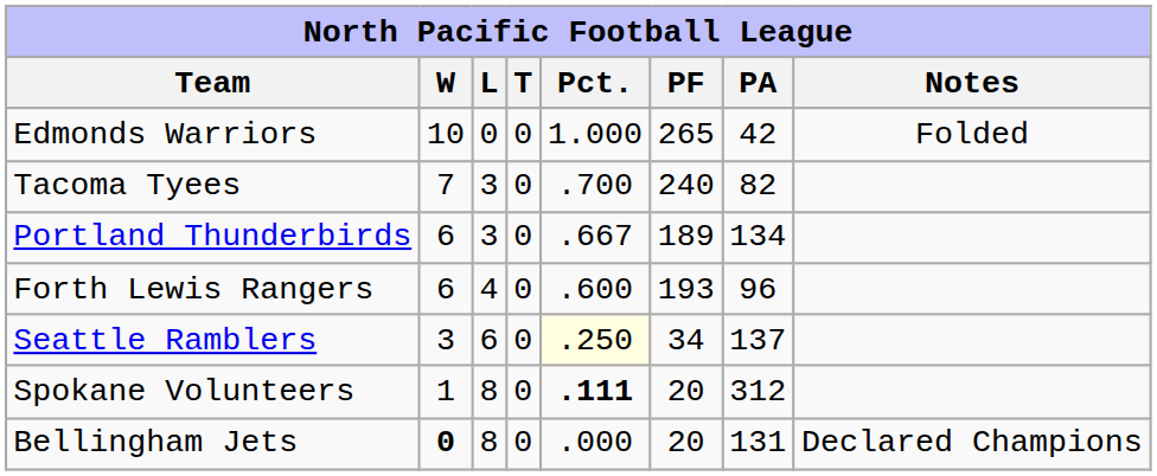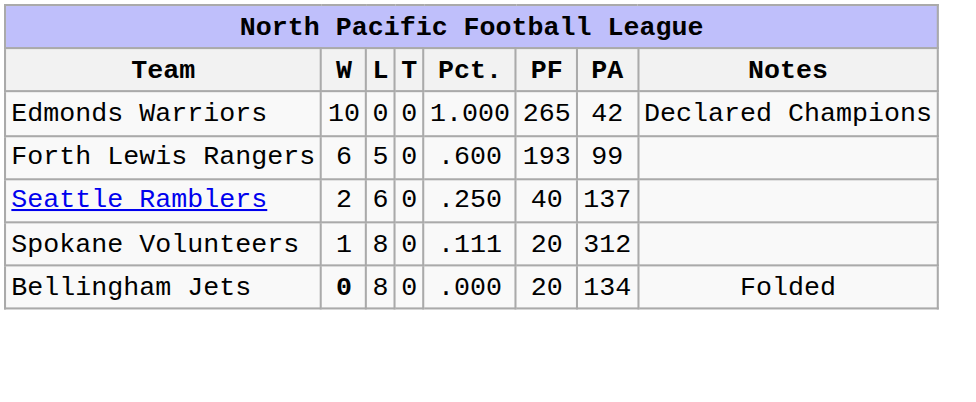Edmonds Warriors | Notes: Folded -> Declared Champions
- row: Tacoma Tyees | 7 | 3 | 0 | .700 | 240 | 82
- row: Portland Thunderbirds | 6 | 3 | 0 | .667 | 189 | 134
Forth Lewis Rangers | L: 4 -> 5
Forth Lewis Rangers | PA: 96 -> 99
Seattle Ramblers | W: 3 -> 2
Seattle Ramblers | Pct.: lightyellow background -> no background
Seattle Ramblers | PF: 34 -> 40
Spokane Volunteers | Pct.: bold -> normal
Bellingham Jets | PA: 131 -> 134
Bellingham Jets | Notes: Declared Champions -> Folded
